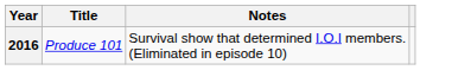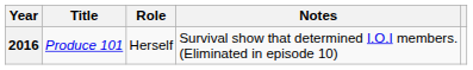+ column: Role | Herself
